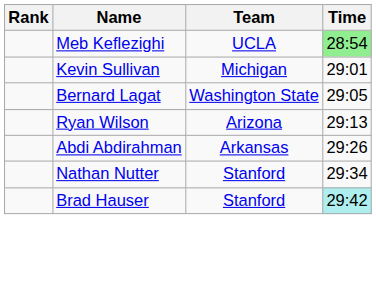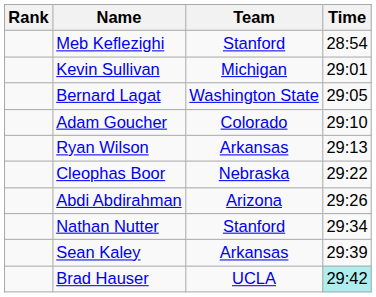Meb Keflezighi | Team: UCLA -> Stanford
Meb Keflezighi | Time: lightgreen background -> no background
+ row: Adam Goucher | Colorado | 29:10
Ryan Wilson | Team: Arizona -> Arkansas
+ row: Cleophas Boor | Nebraska | 29:22
Abdi Abdirahman | Team: Arkansas -> Arizona
+ row: Sean Kaley | Arkansas | 29:39
Brad Hauser | Team: Stanford -> UCLA
